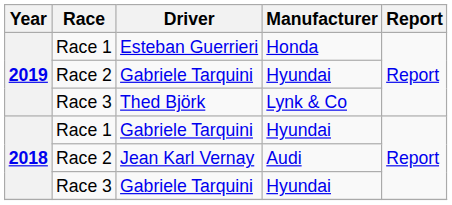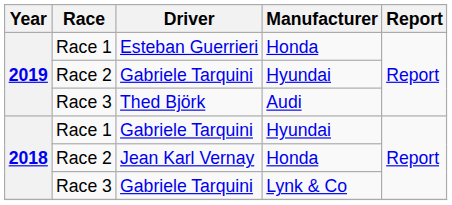Thed Björk | Manufacturer: Lynk & Co -> Audi
Jean Karl Vernay | Manufacturer: Audi -> Honda
Race 3 / Gabriele Tarquini | Manufacturer: Hyundai -> Lynk & Co
